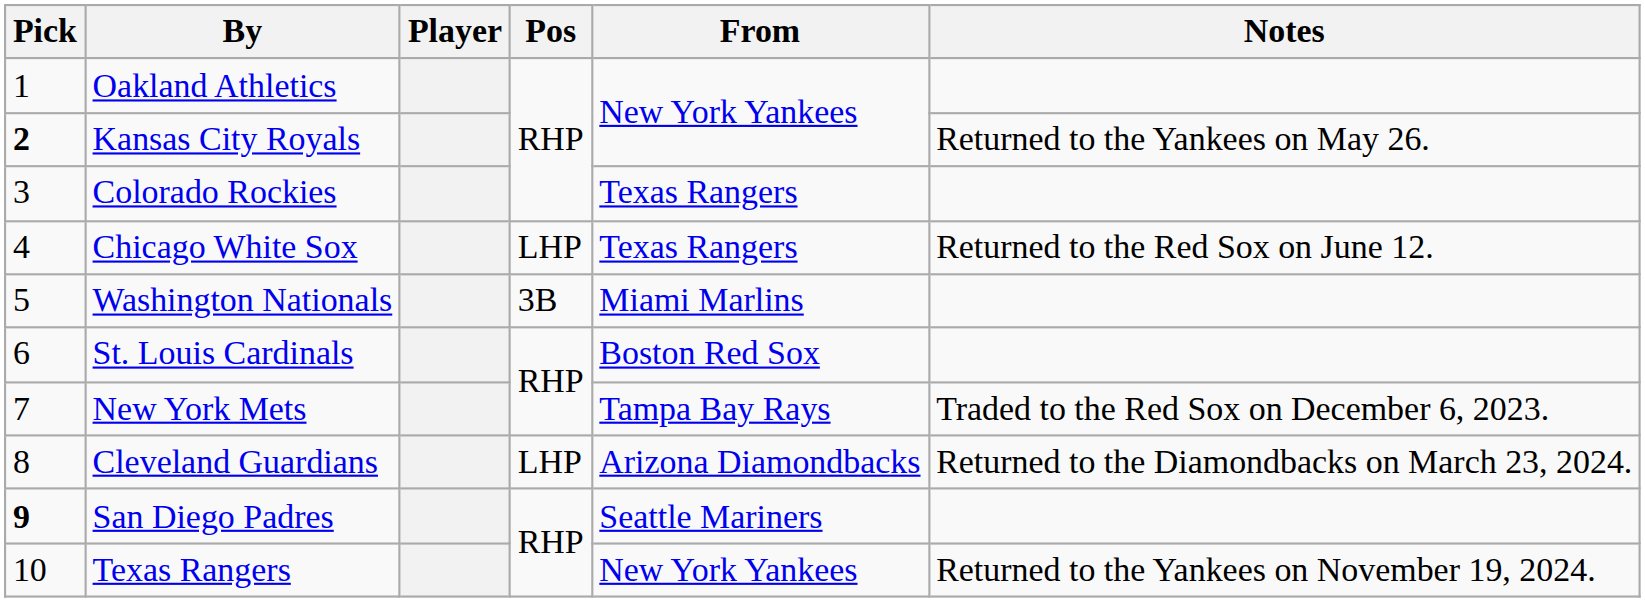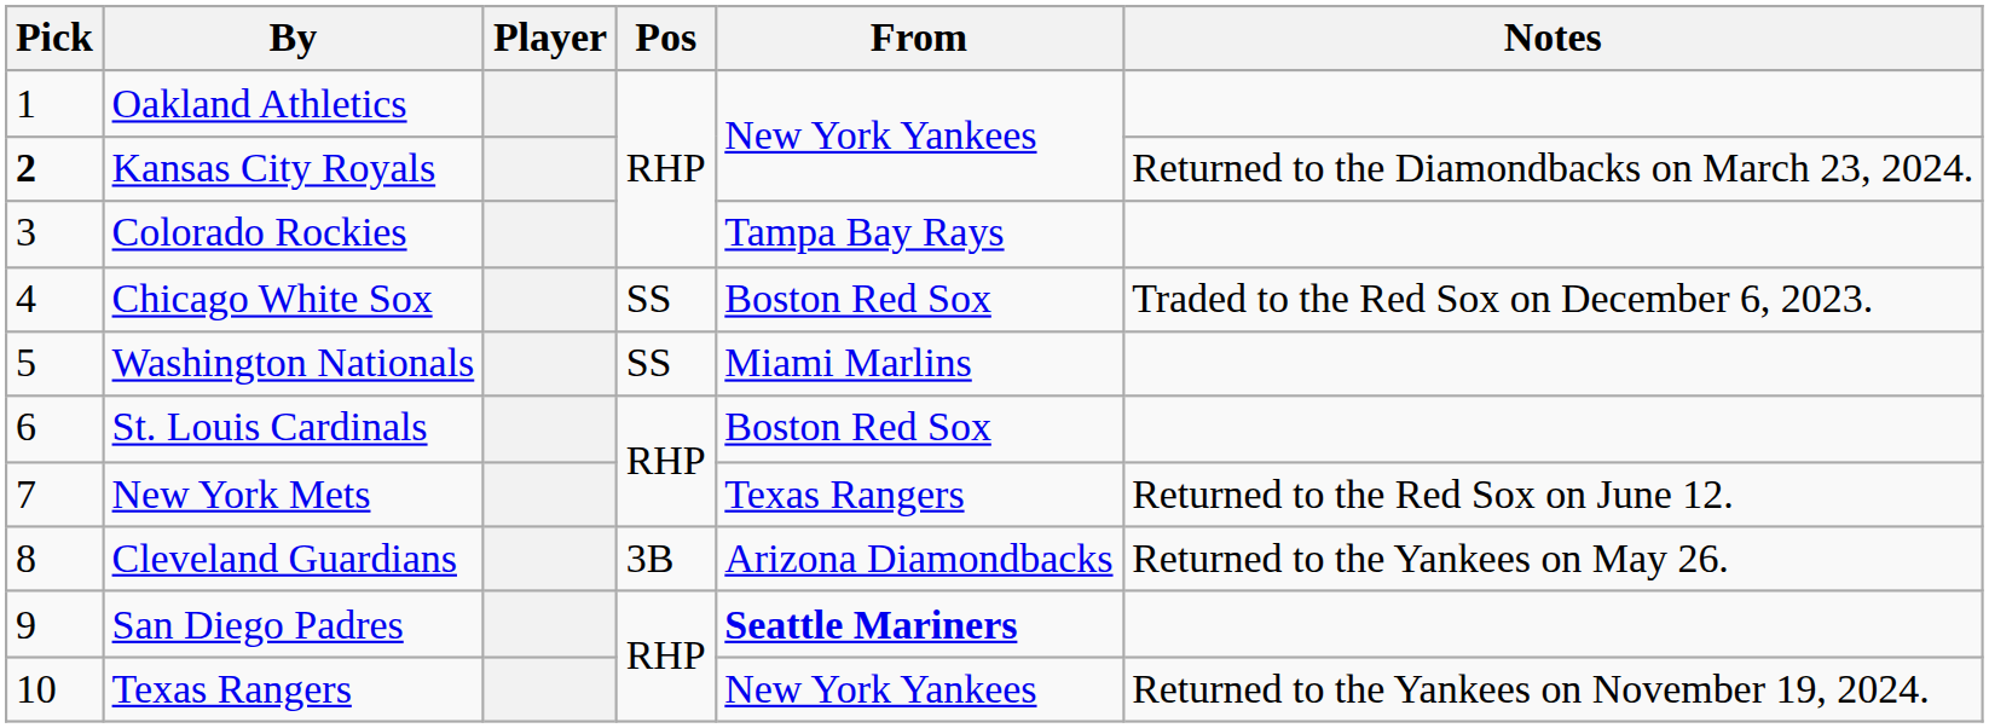Kansas City Royals | Notes: Returned to the Yankees on May 26. -> Returned to the Diamondbacks on March 23, 2024.
Colorado Rockies | From: Texas Rangers -> Tampa Bay Rays
Chicago White Sox | Pos: LHP -> SS
Chicago White Sox | From: Texas Rangers -> Boston Red Sox
Chicago White Sox | Notes: Returned to the Red Sox on June 12. -> Traded to the Red Sox on December 6, 2023.
Washington Nationals | Pos: 3B -> SS
New York Mets | From: Tampa Bay Rays -> Texas Rangers
New York Mets | Notes: Traded to the Red Sox on December 6, 2023. -> Returned to the Red Sox on June 12.
Cleveland Guardians | Pos: LHP -> 3B
Cleveland Guardians | Notes: Returned to the Diamondbacks on March 23, 2024. -> Returned to the Yankees on May 26.
San Diego Padres | Pick: bold -> normal
San Diego Padres | From: normal -> bold
